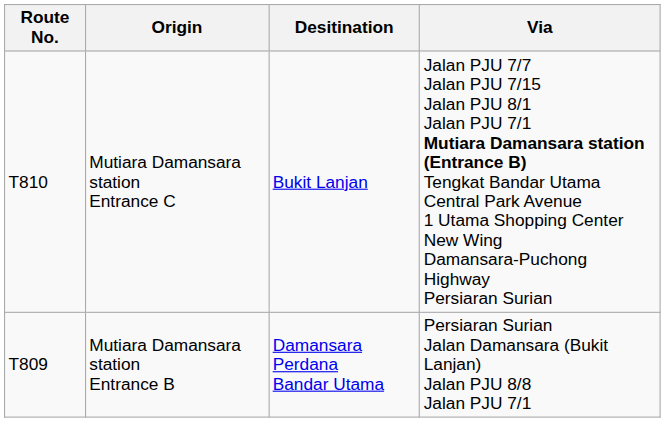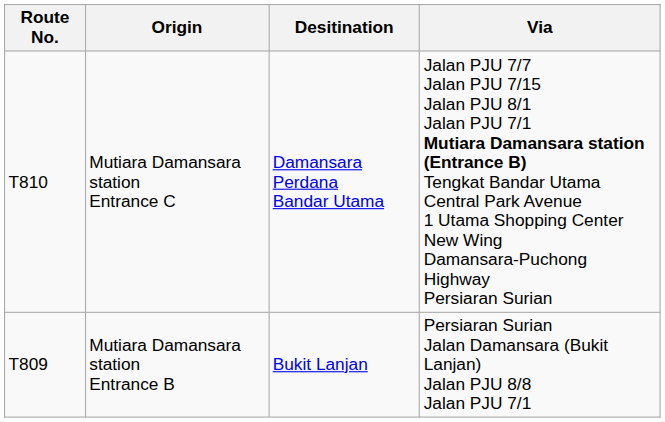Mutiara Damansara station Entrance C | Desitination: Bukit Lanjan -> Damansara Perdana Bandar Utama
Mutiara Damansara station Entrance B | Desitination: Damansara Perdana Bandar Utama -> Bukit Lanjan
